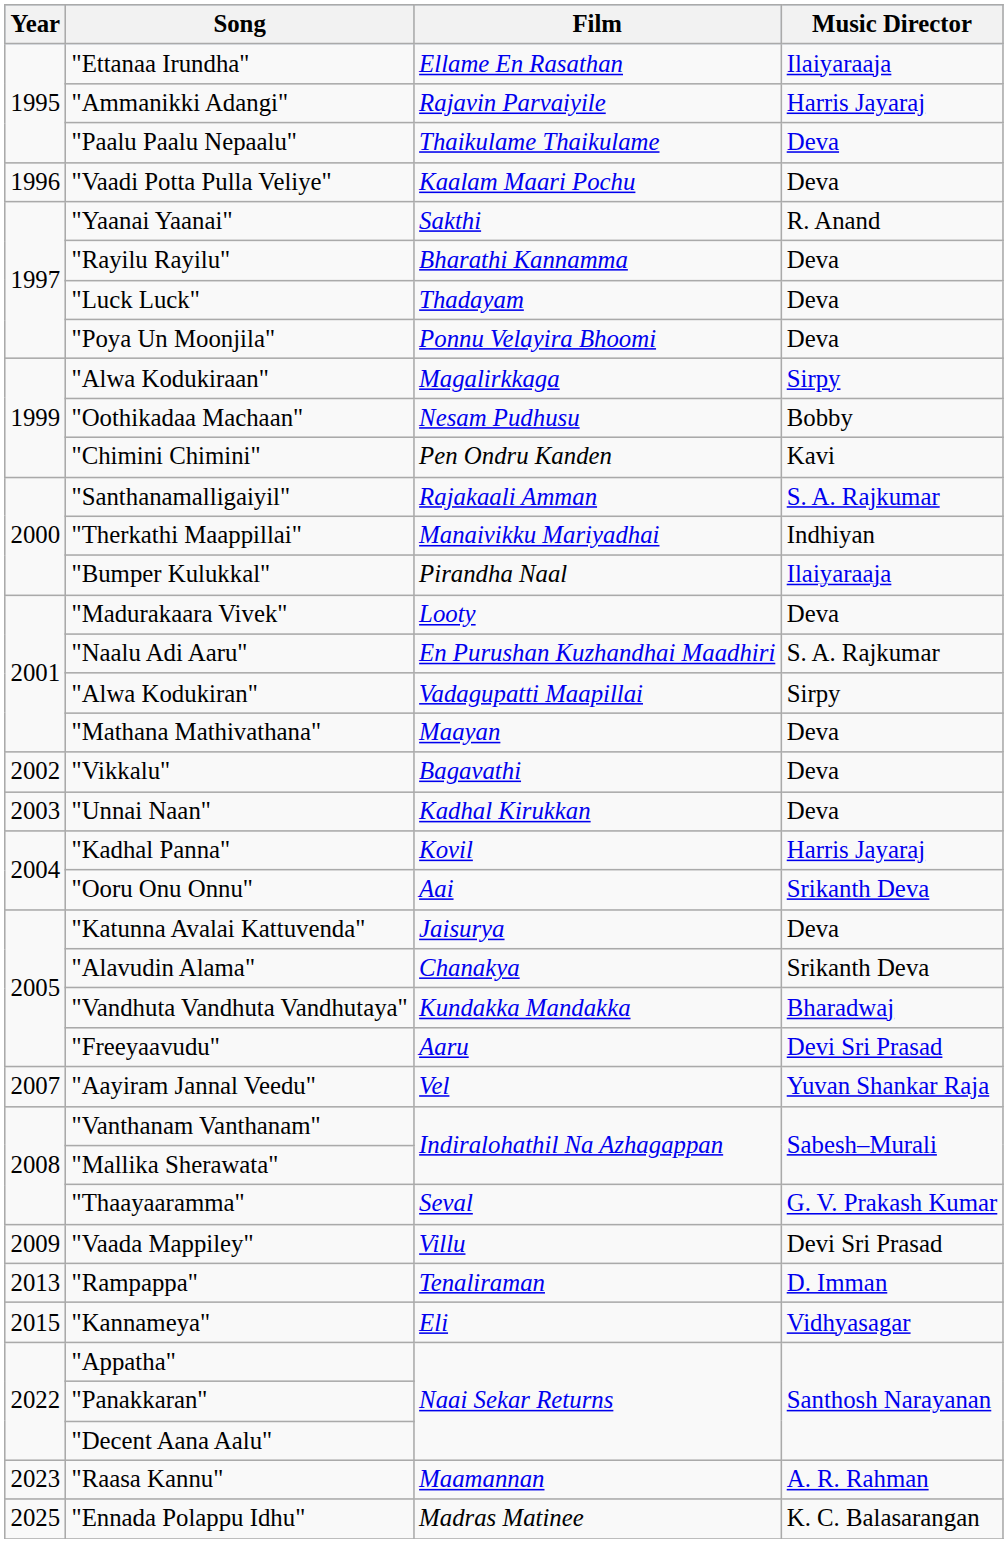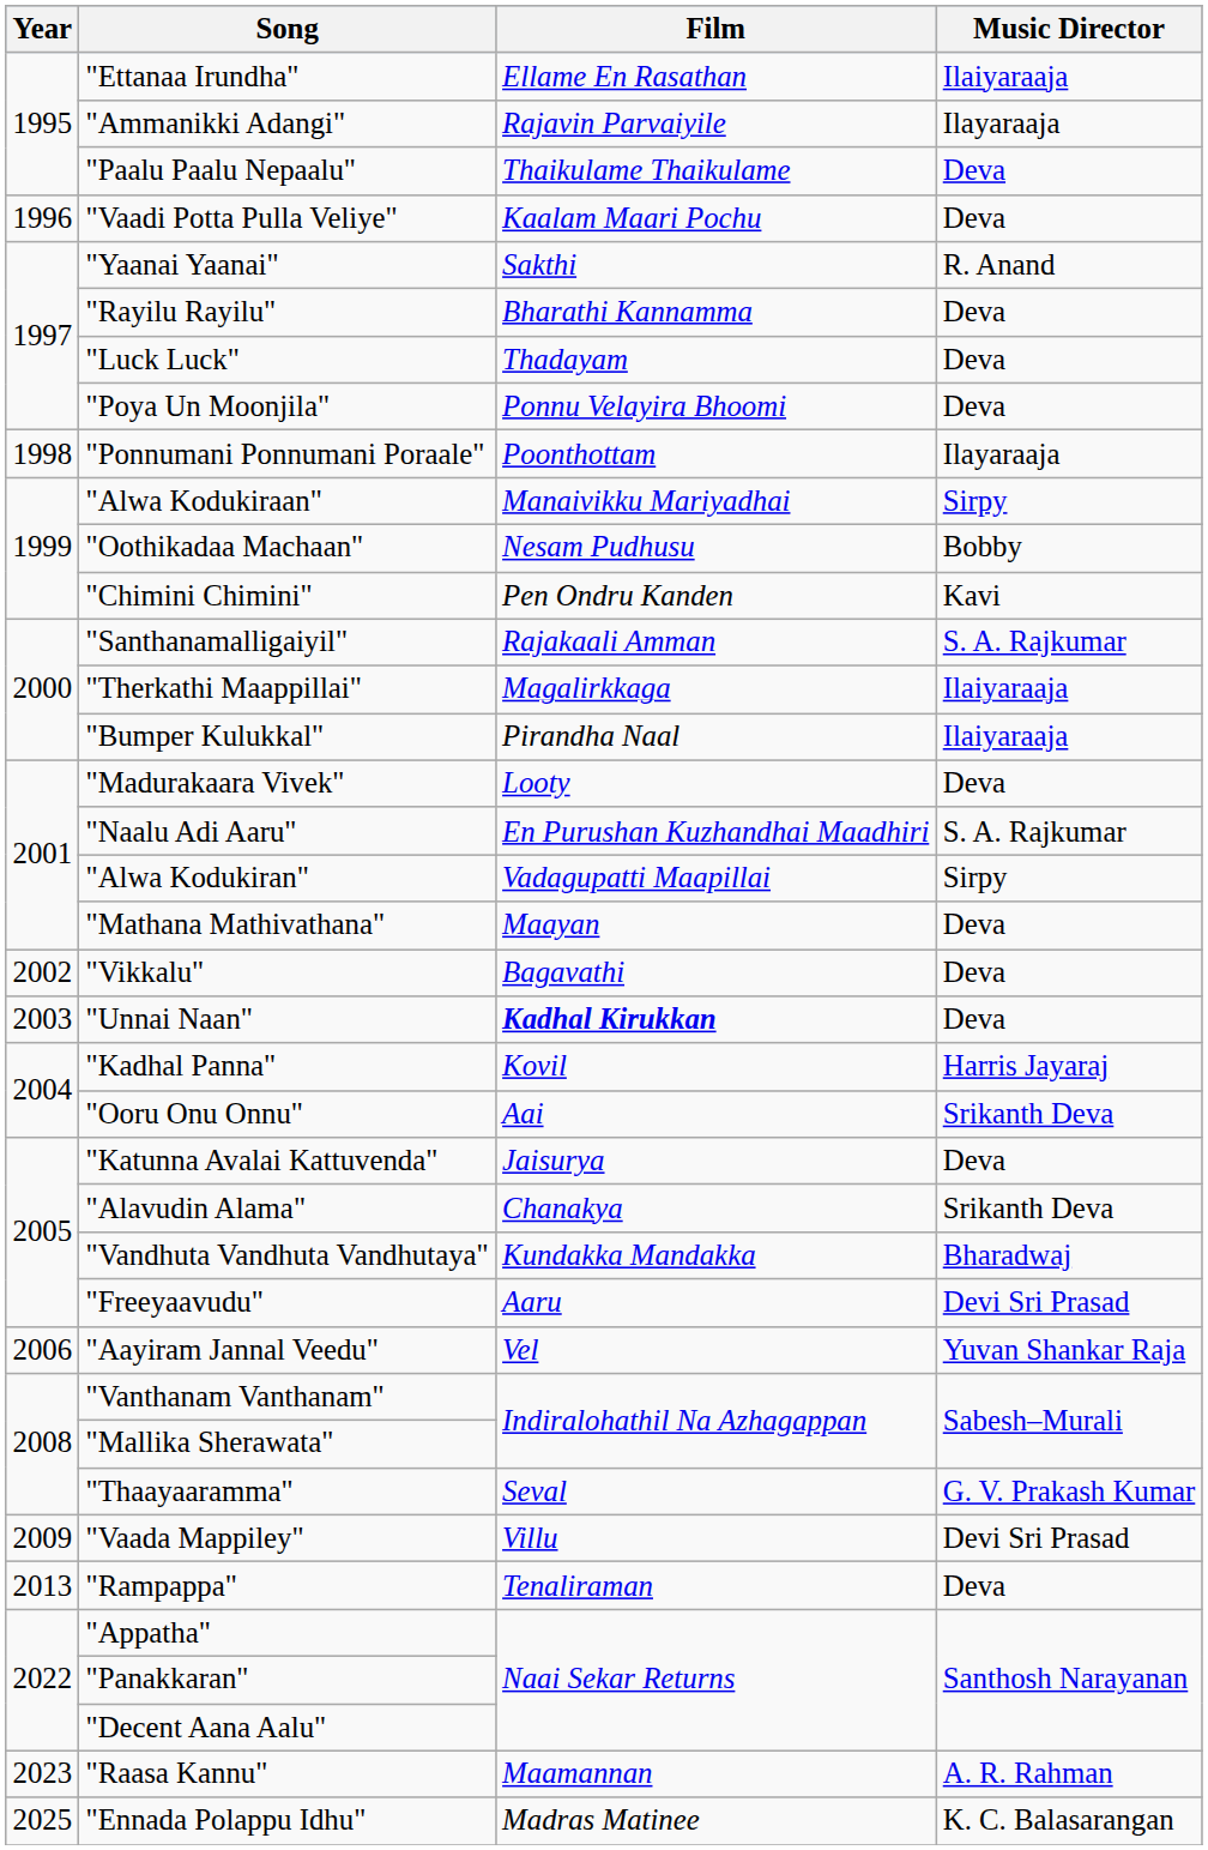"Ammanikki Adangi" | Music Director: Harris Jayaraj -> Ilayaraaja
+ row: 1998 | "Ponnumani Ponnumani Poraale" | Poonthottam | Ilayaraaja
"Alwa Kodukiraan" | Film: Magalirkkaga -> Manaivikku Mariyadhai
"Therkathi Maappillai" | Film: Manaivikku Mariyadhai -> Magalirkkaga
"Therkathi Maappillai" | Music Director: Indhiyan -> Ilaiyaraaja
"Unnai Naan" | Film: normal -> bold
"Aayiram Jannal Veedu" | Year: 2007 -> 2006
"Rampappa" | Music Director: D. Imman -> Deva
- row: 2015 | "Kannameya" | Eli | Vidhyasagar
